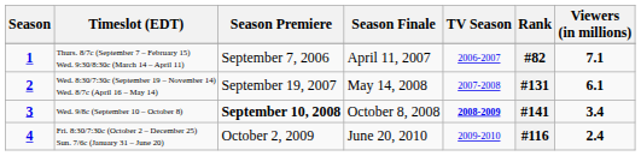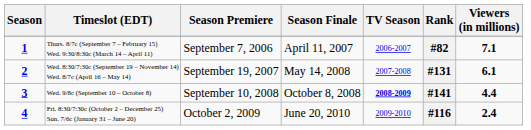Wed. 9/8c (September 10 – October 8) | Season Premiere: bold -> normal
Wed. 9/8c (September 10 – October 8) | Viewers (in millions): 3.4 -> 4.4
